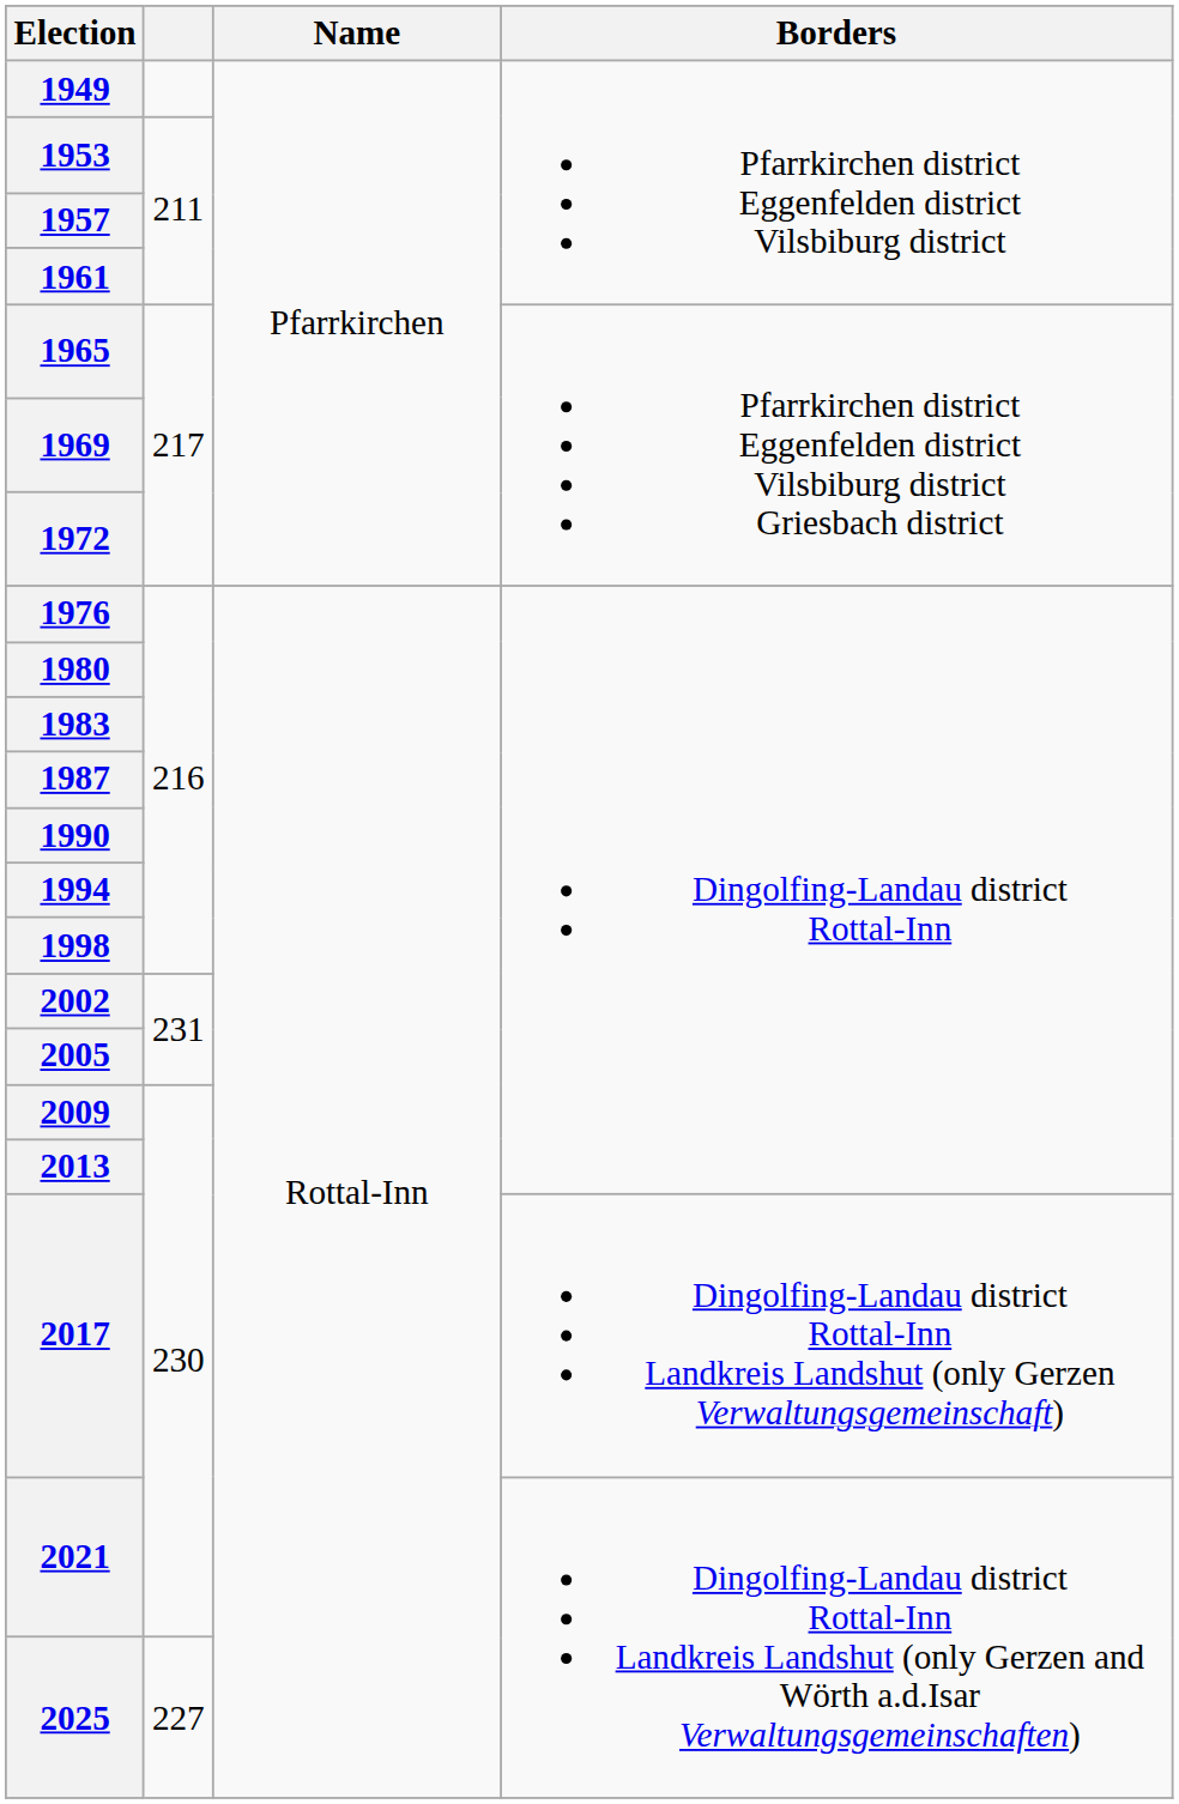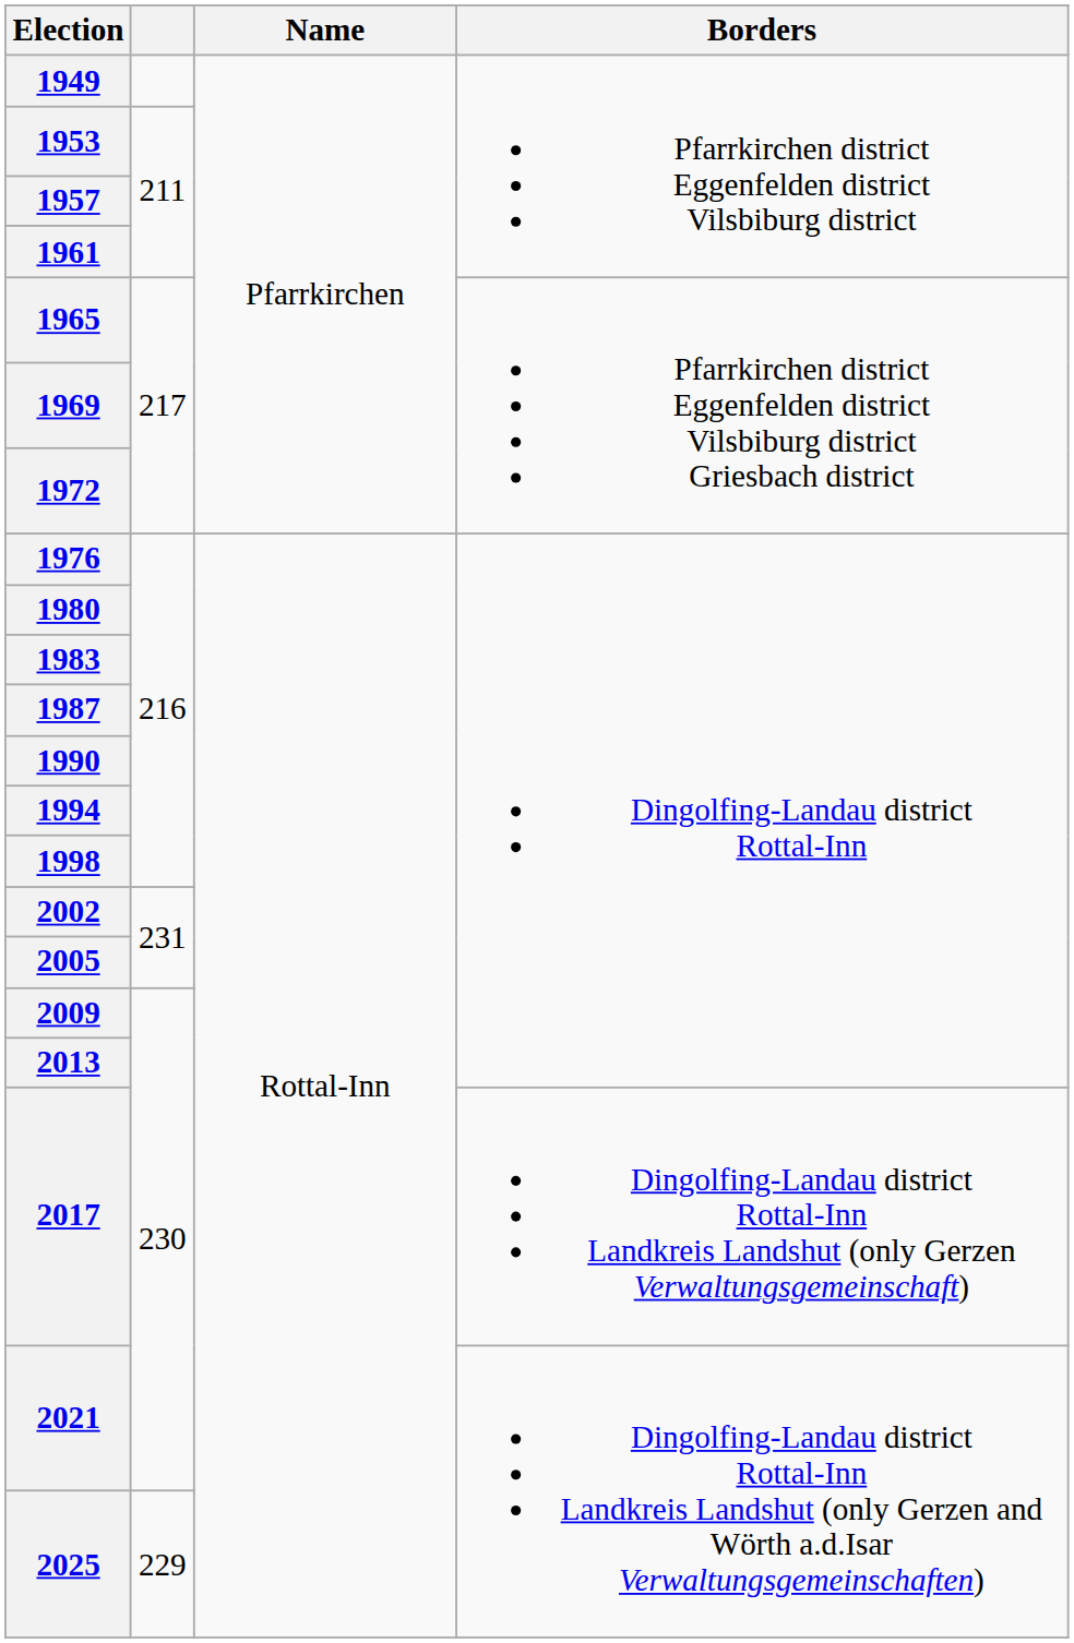2025 | column 2: 227 -> 229
